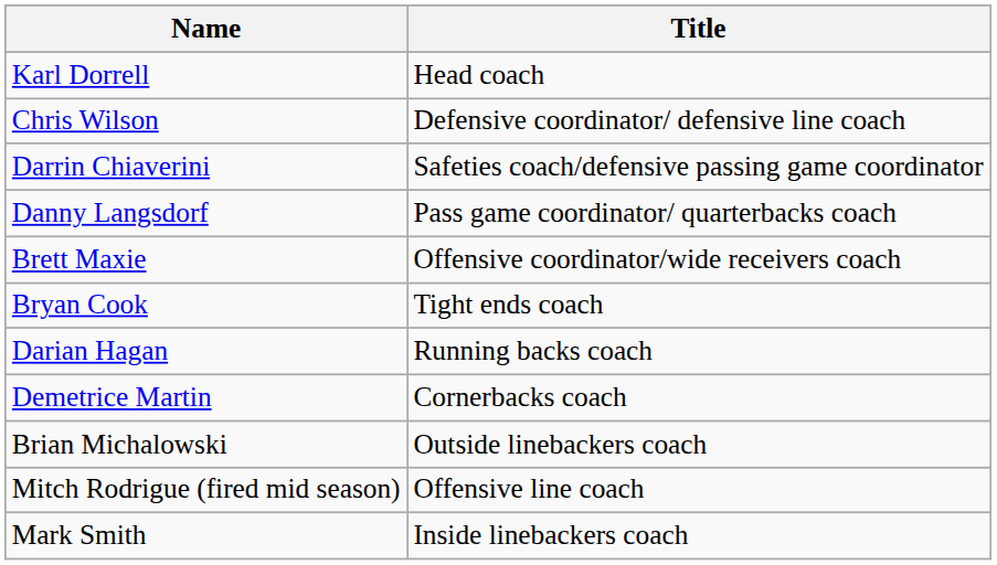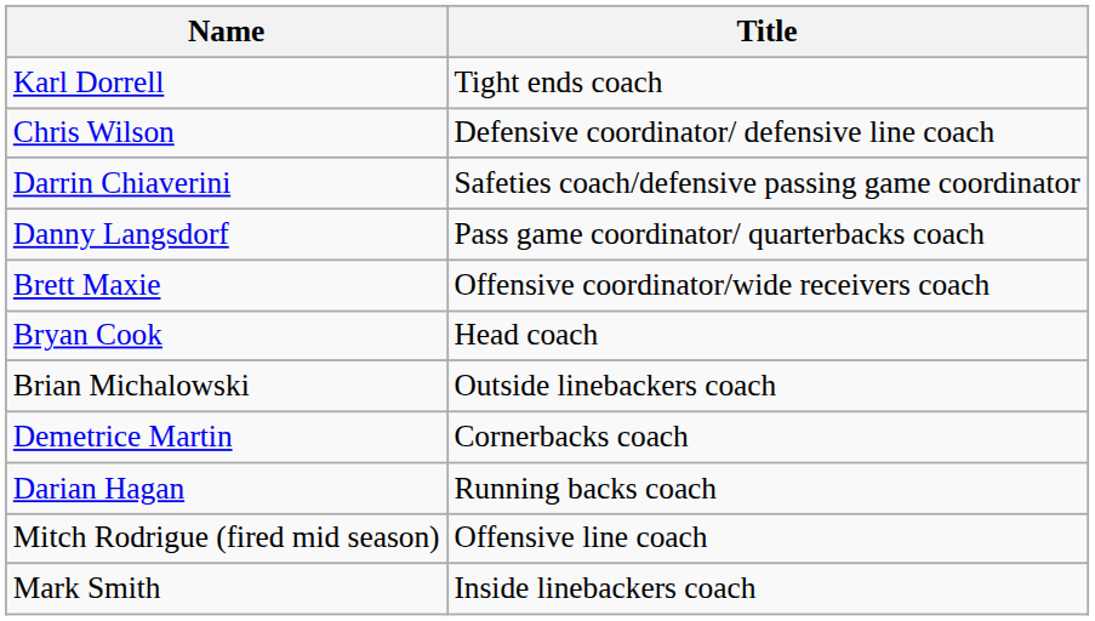Karl Dorrell | Title: Head coach -> Tight ends coach
Bryan Cook | Title: Tight ends coach -> Head coach
rows swapped: Darian Hagan <-> Brian Michalowski
